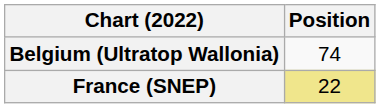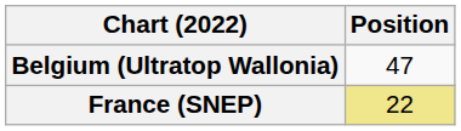Belgium (Ultratop Wallonia) | Position: 74 -> 47
